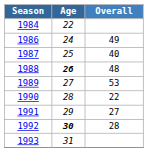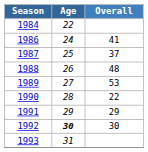1986 | Overall: 49 -> 41
1987 | Overall: 40 -> 37
1988 | Age: bold -> normal
1991 | Overall: 27 -> 29
1992 | Overall: 28 -> 30
